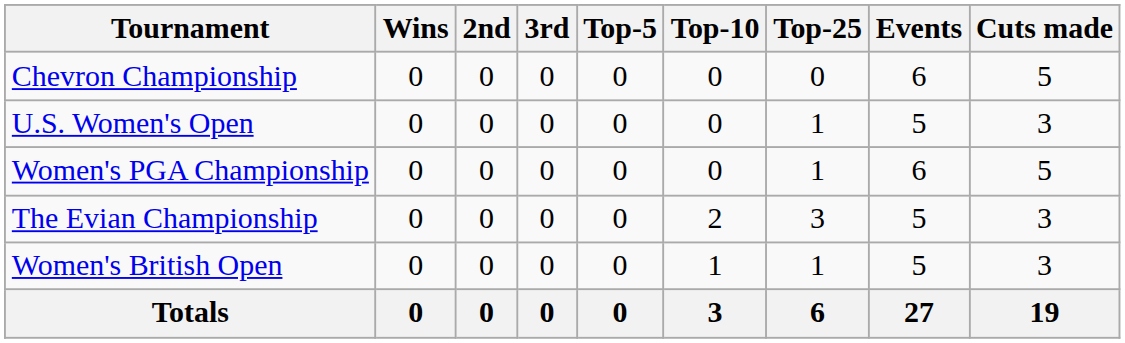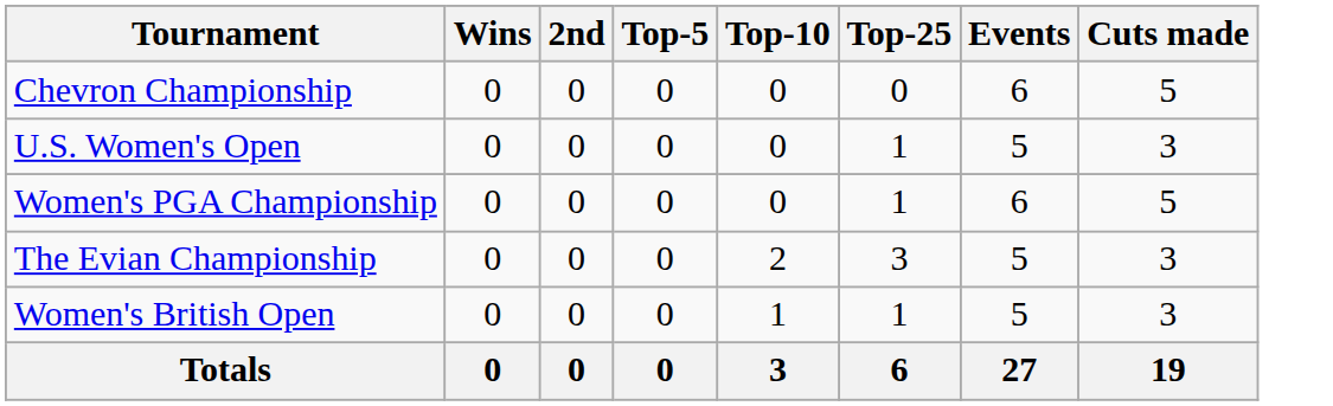- column: 3rd | 0 | 0 | 0 | 0 | 0 | 0
